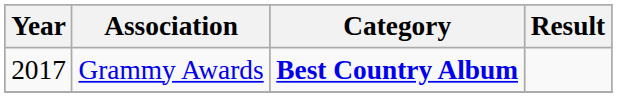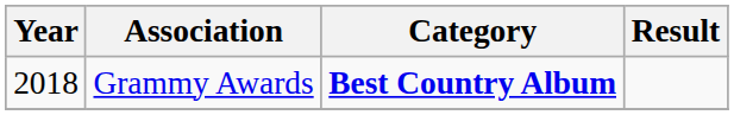Grammy Awards | Year: 2017 -> 2018
